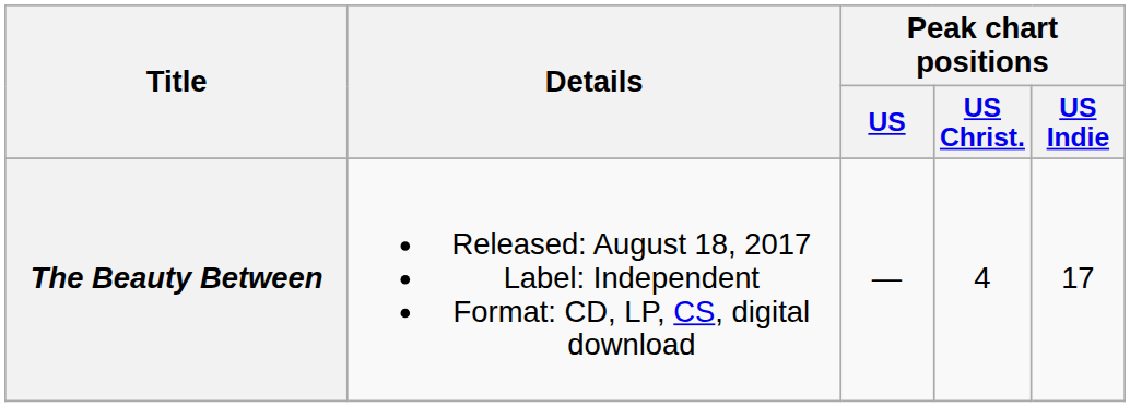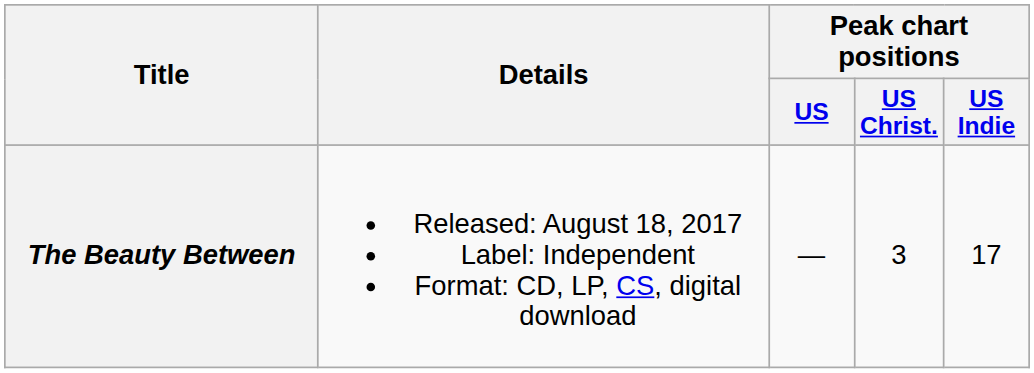The Beauty Between | Peak chart positions / US Christ.: 4 -> 3
